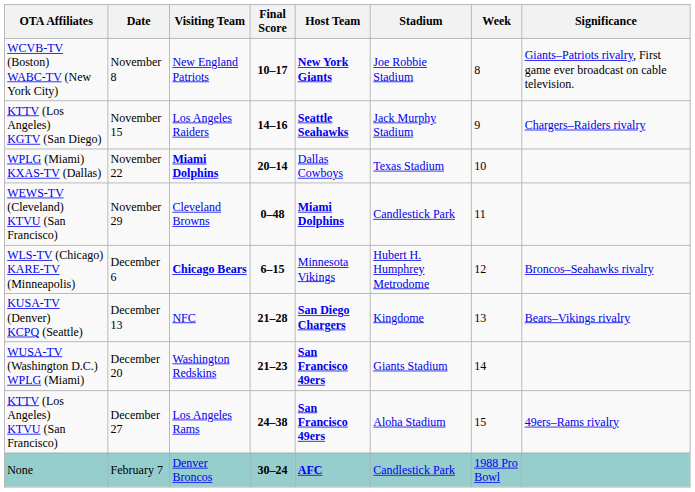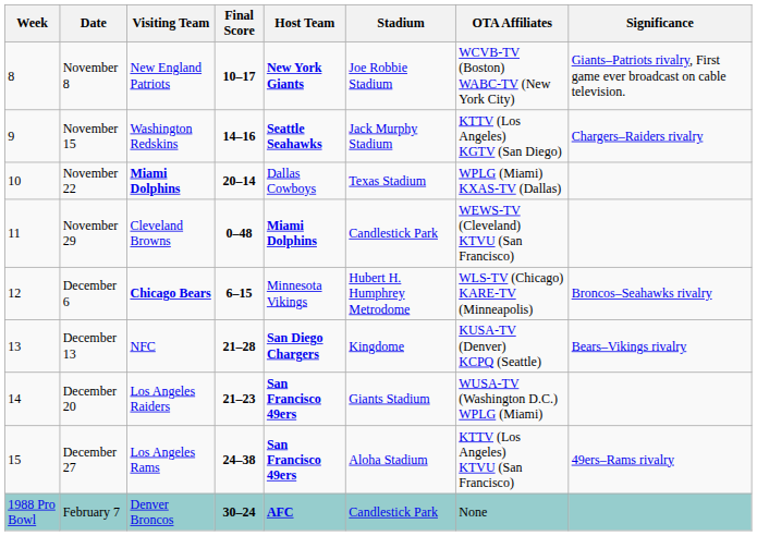columns swapped: Week <-> OTA Affiliates
November 15 | Visiting Team: Los Angeles Raiders -> Washington Redskins
December 20 | Visiting Team: Washington Redskins -> Los Angeles Raiders
